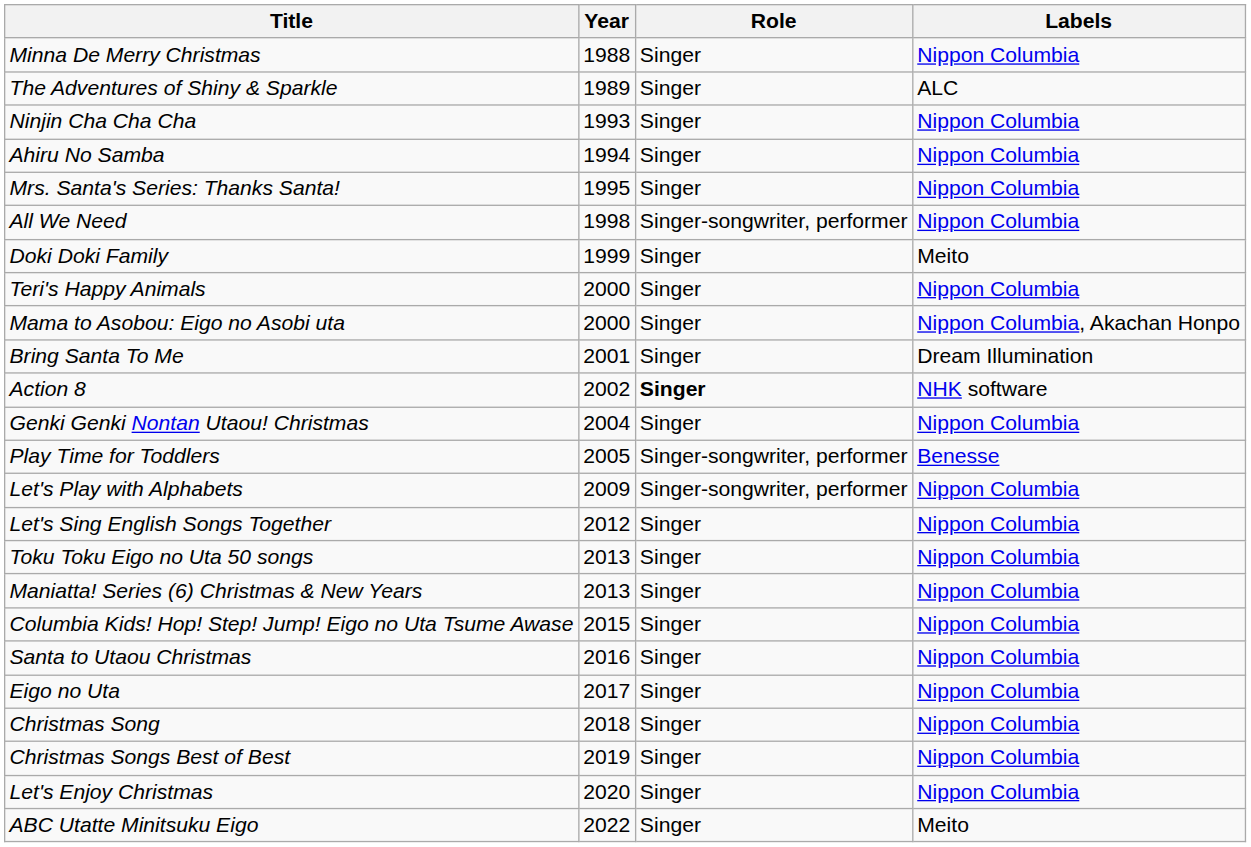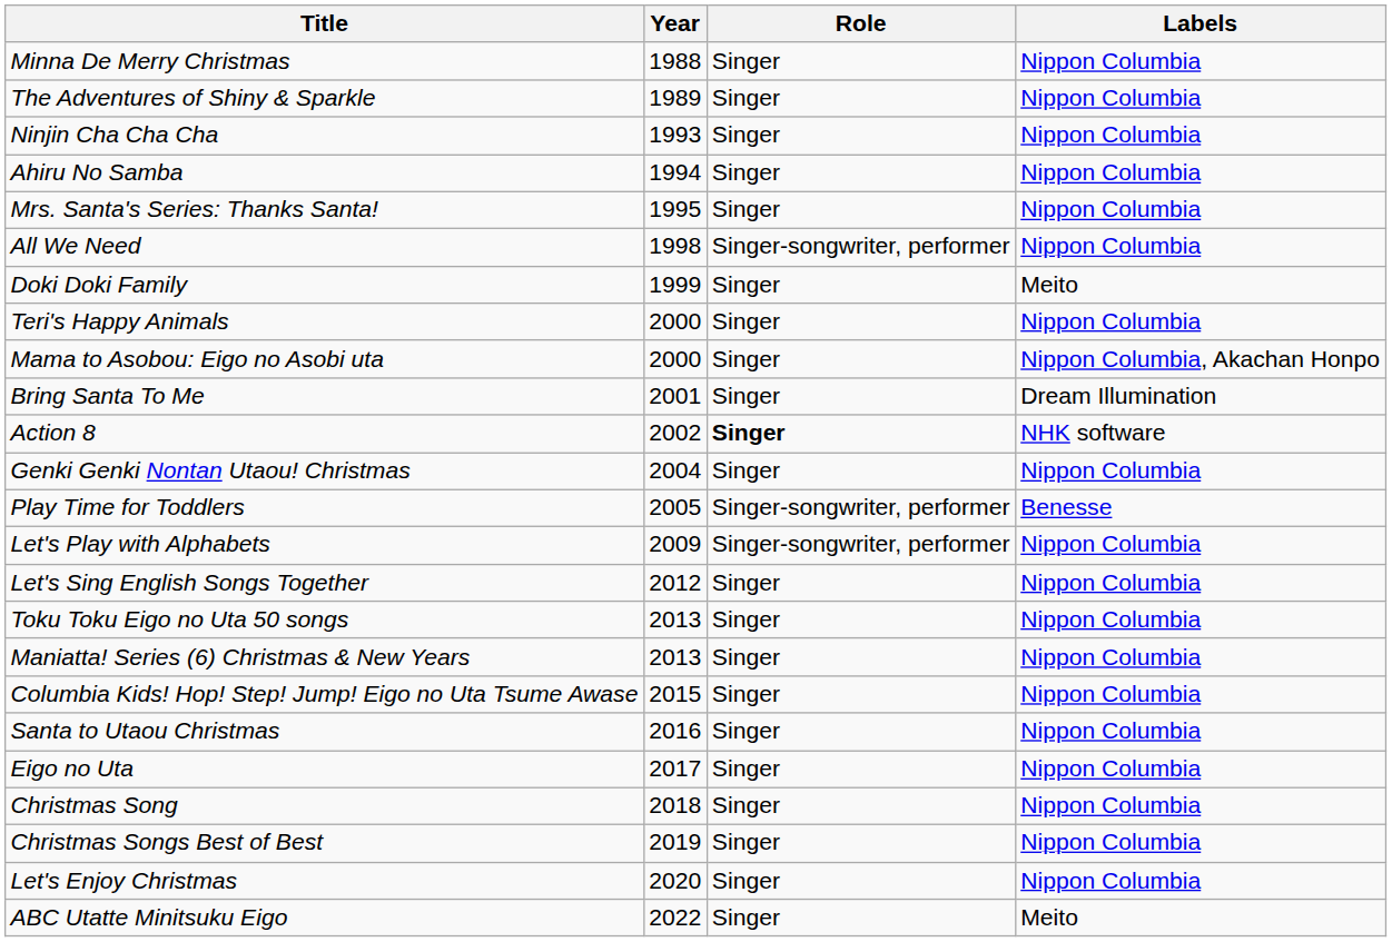The Adventures of Shiny & Sparkle | Labels: ALC -> Nippon Columbia
